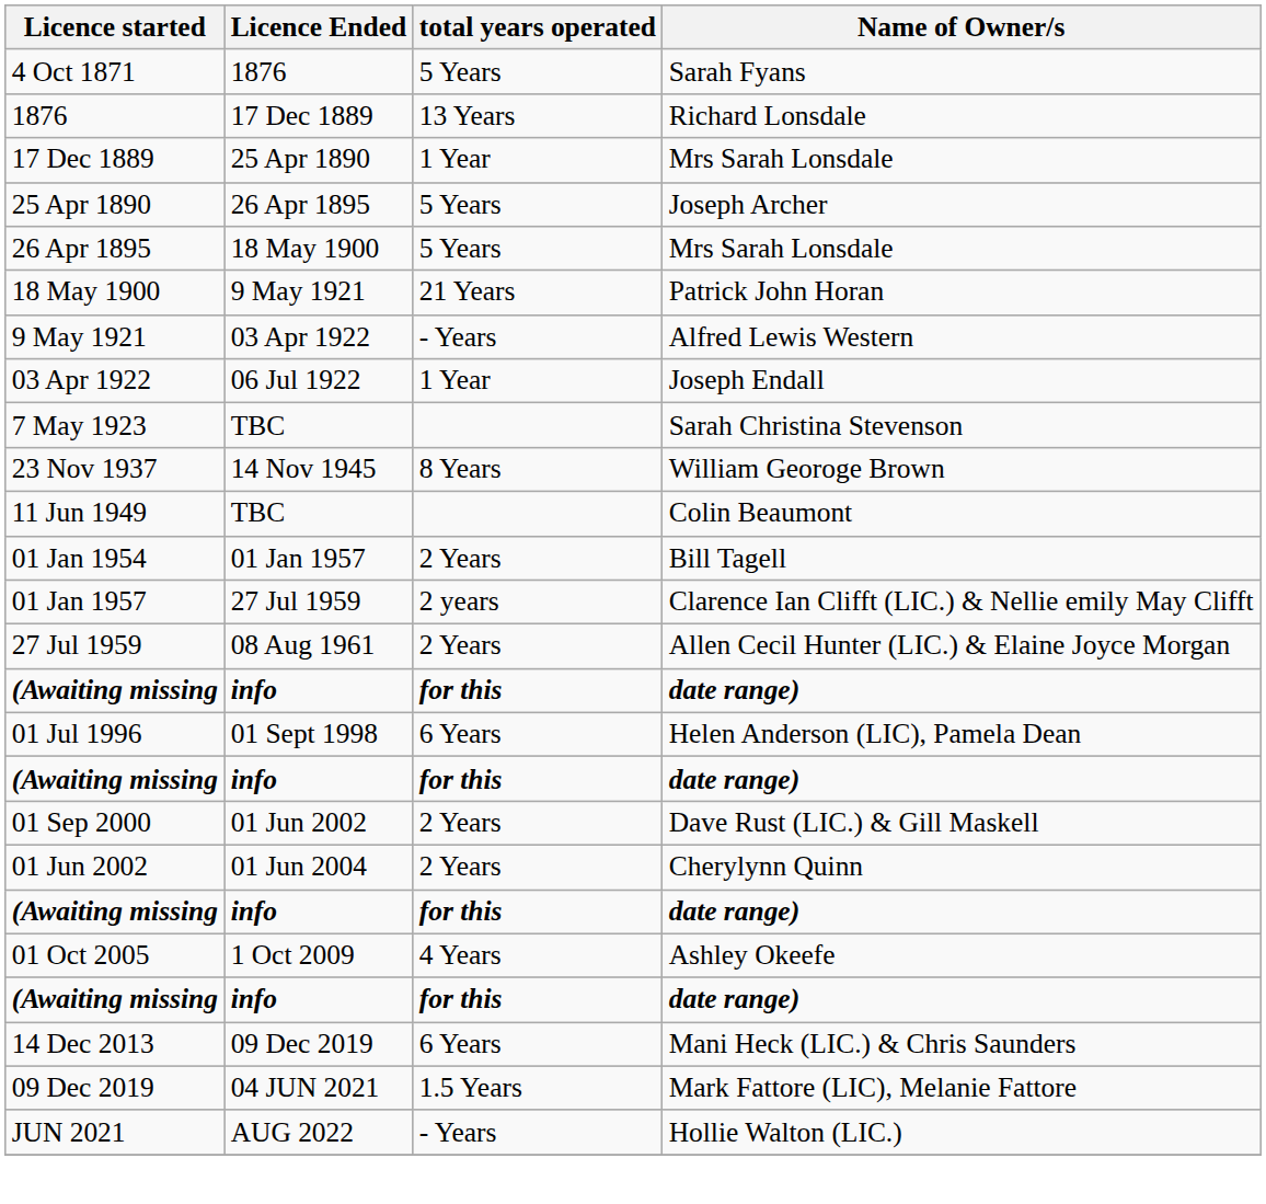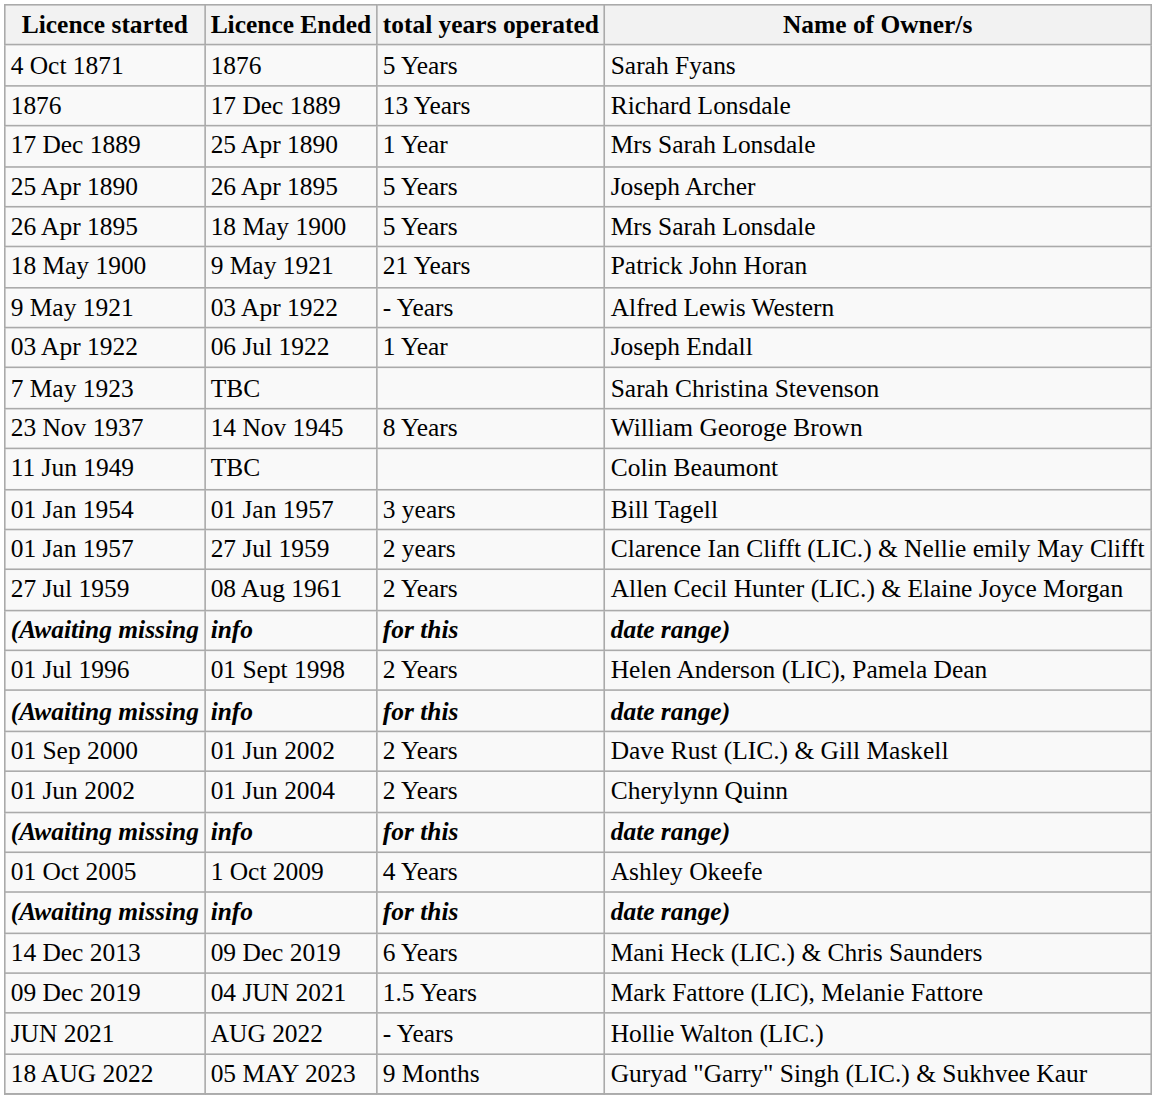01 Jan 1954 | total years operated: 2 Years -> 3 years
01 Jul 1996 | total years operated: 6 Years -> 2 Years
+ row: 18 AUG 2022 | 05 MAY 2023 | 9 Months | Guryad "Garry" Singh (LIC.) & Sukhvee Kaur
